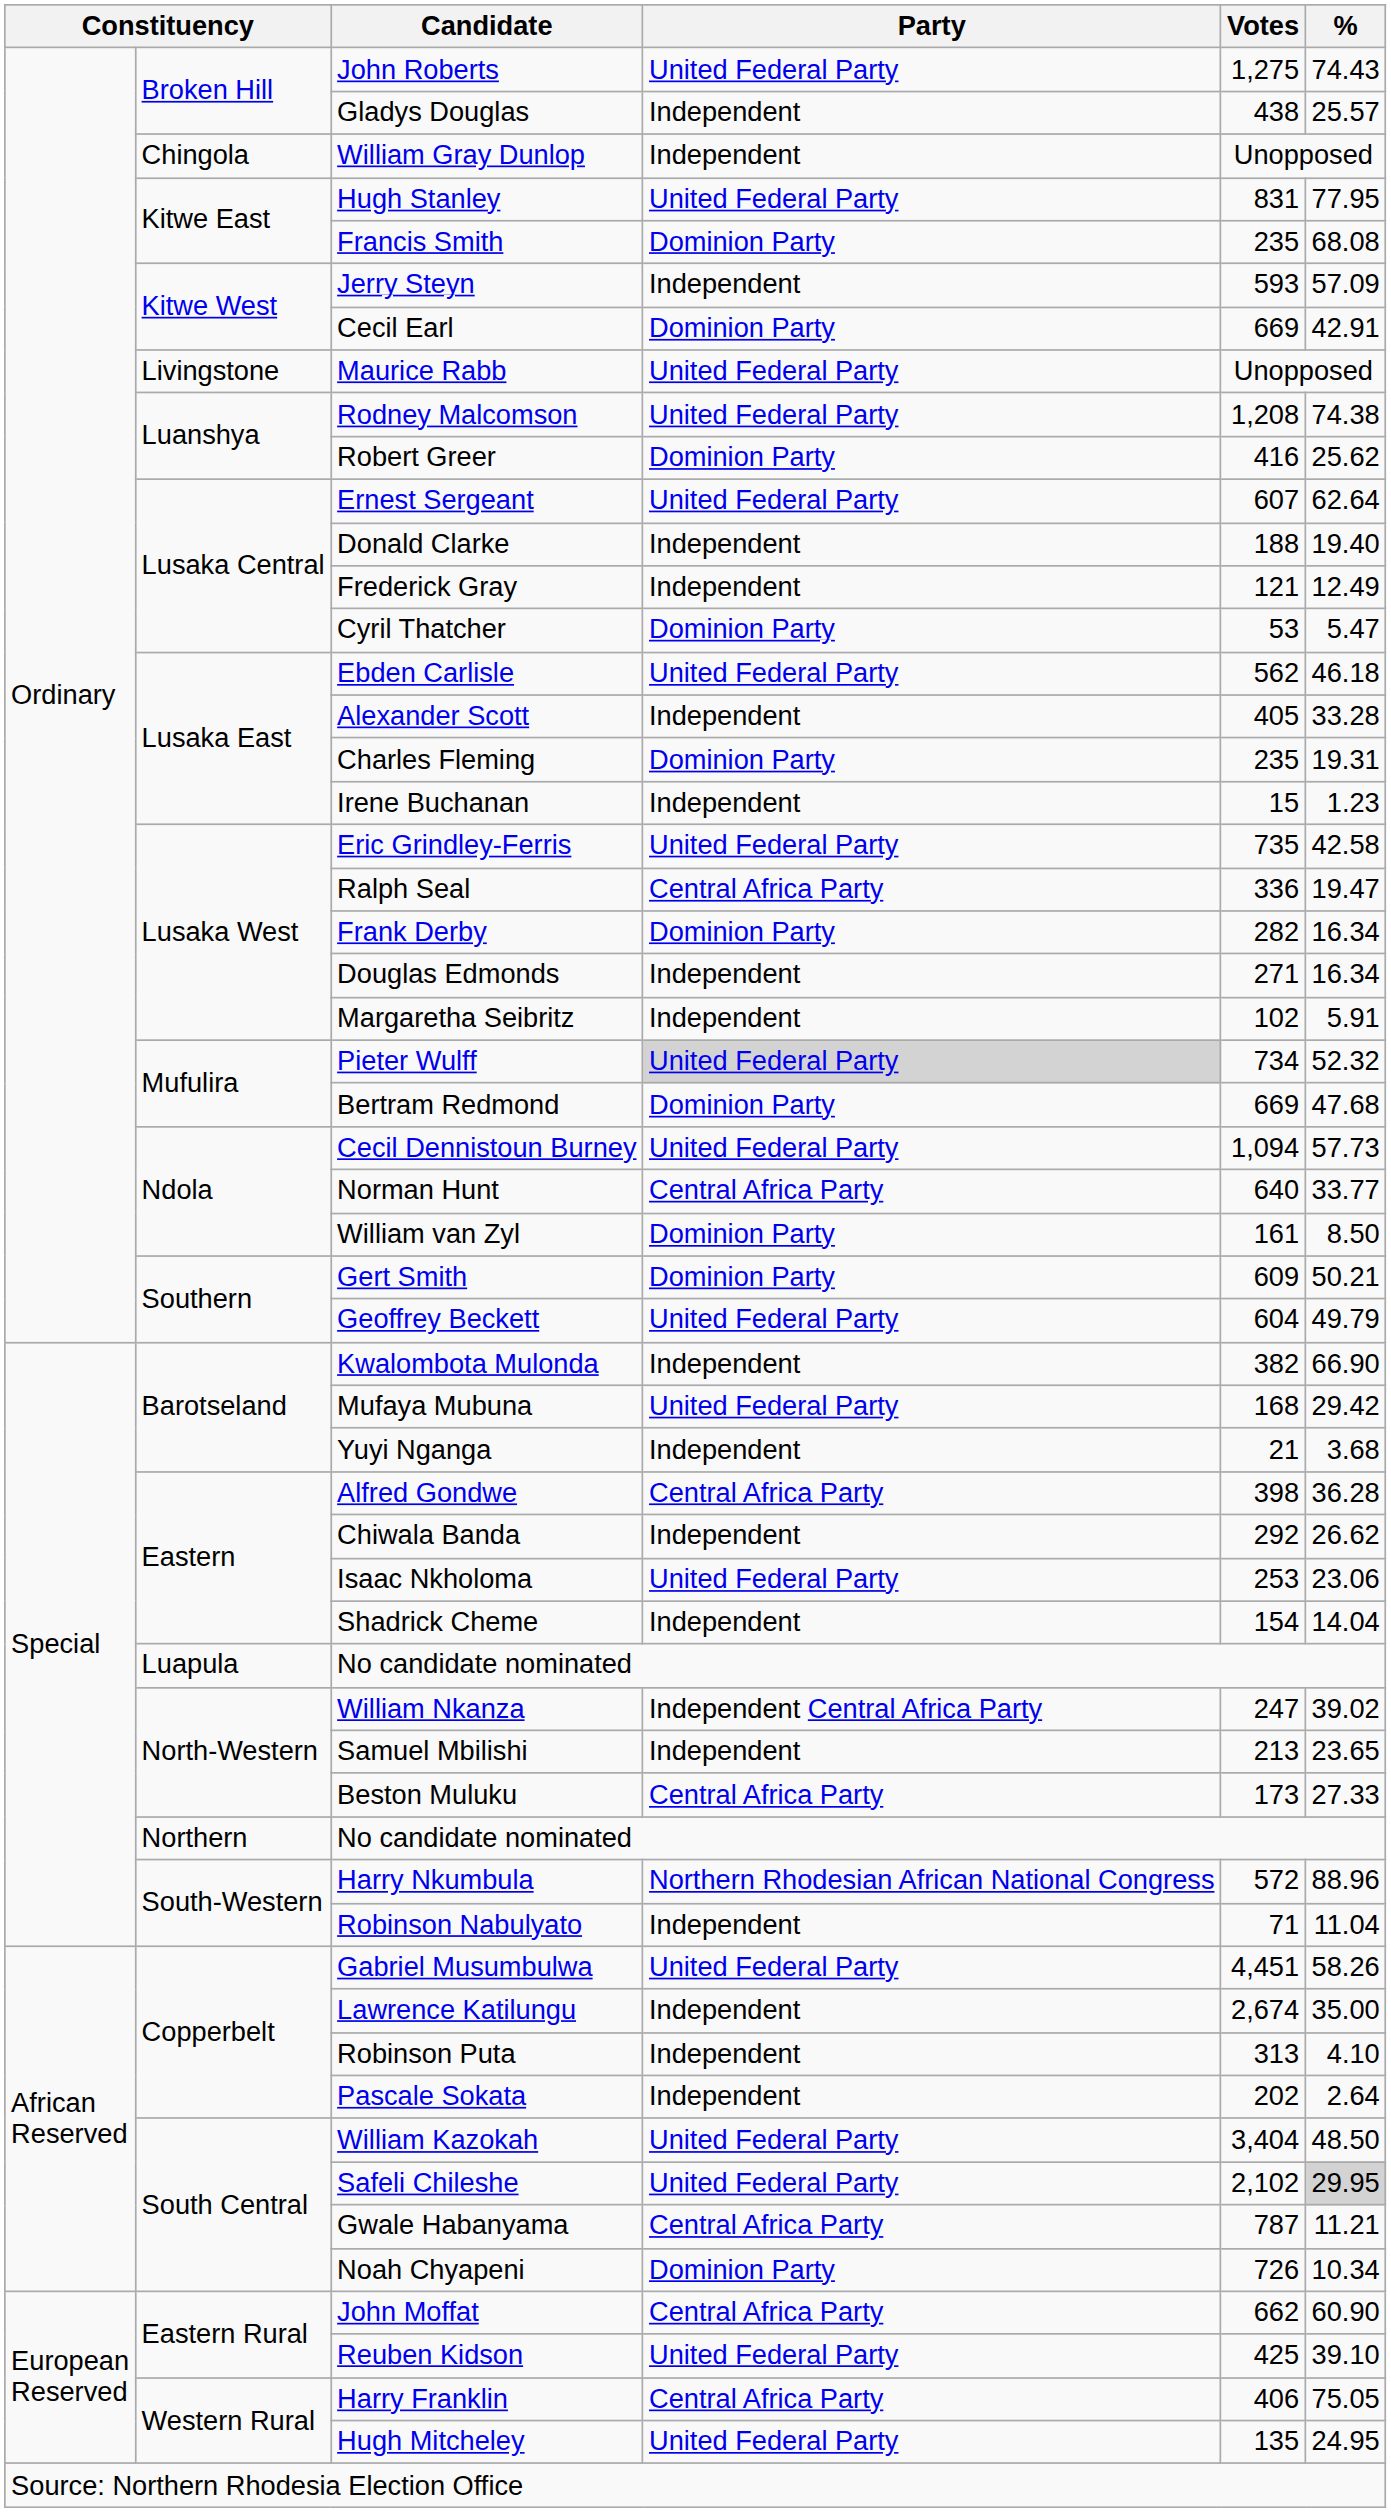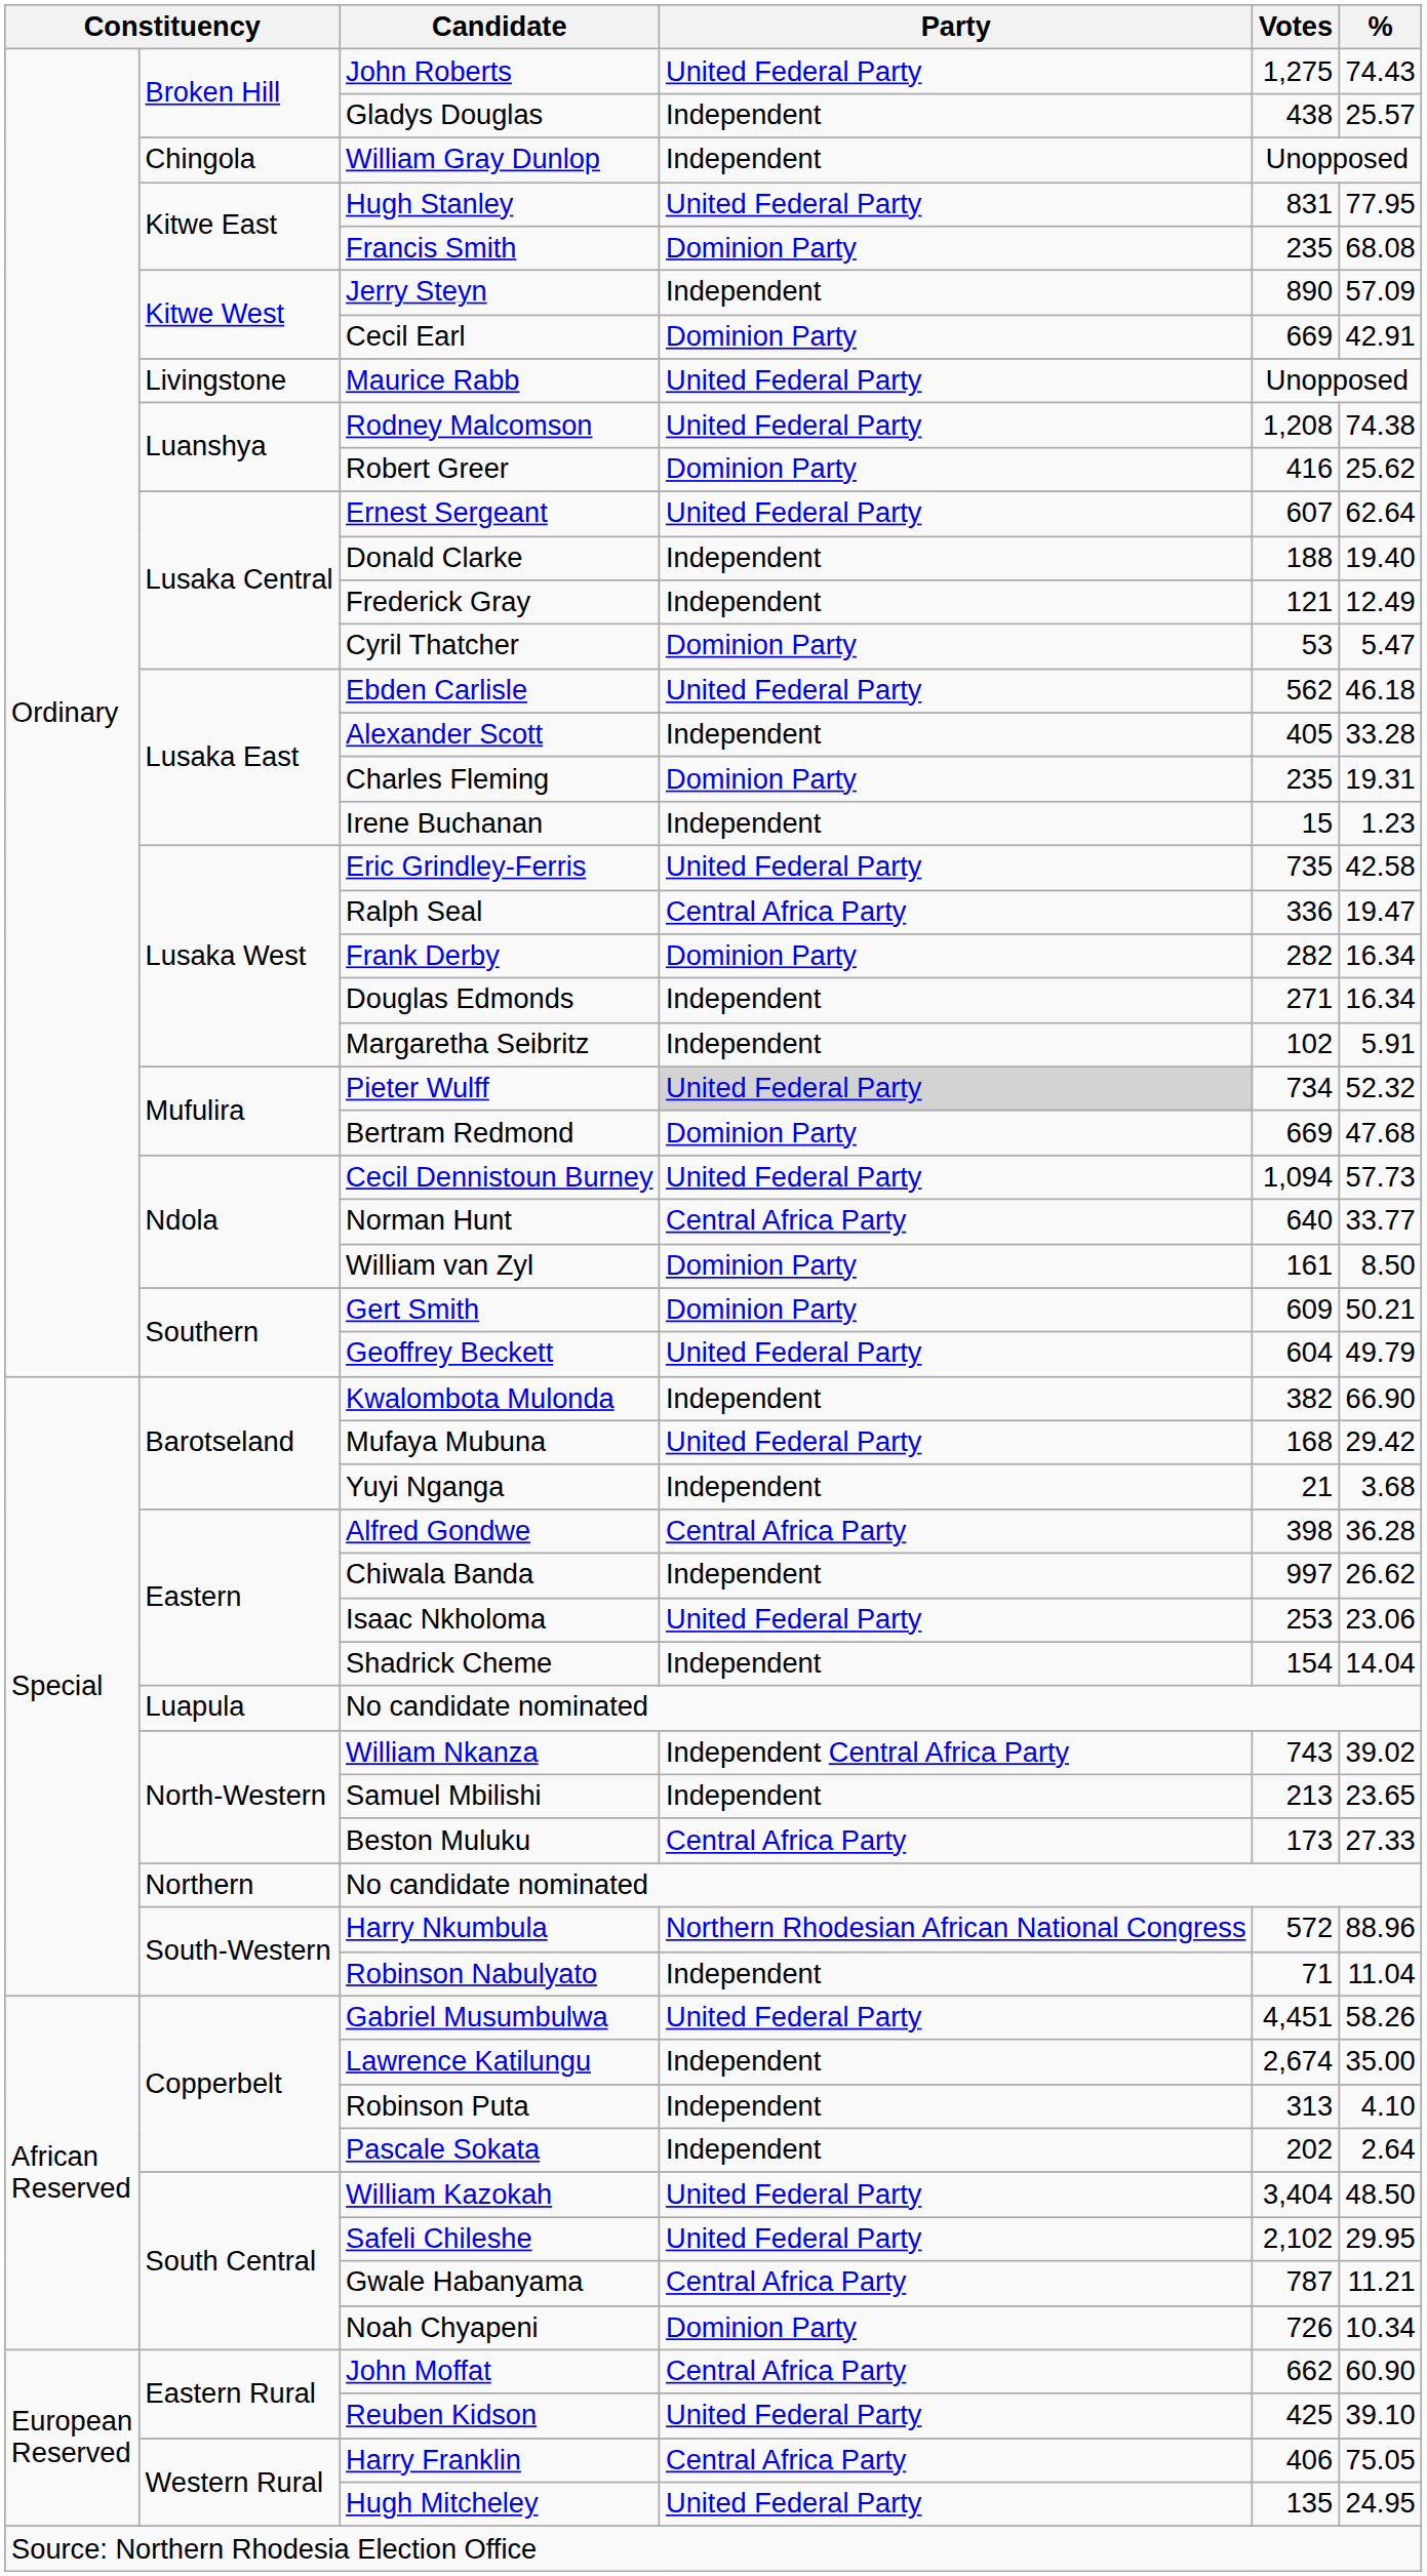Jerry Steyn | Votes: 593 -> 890
Chiwala Banda | Votes: 292 -> 997
William Nkanza | Votes: 247 -> 743
Safeli Chileshe | %: lightgrey background -> no background
